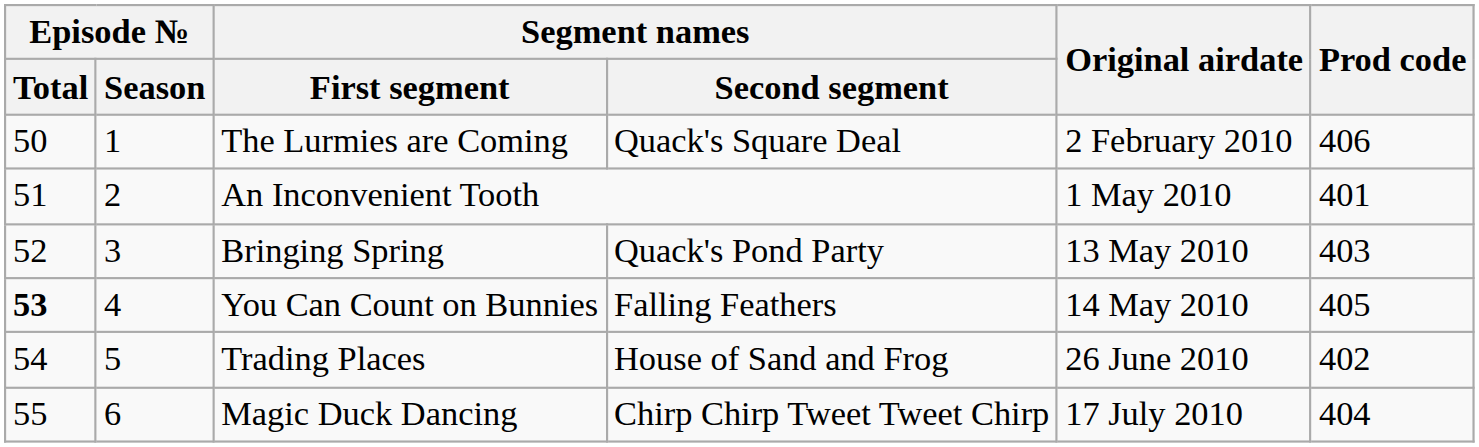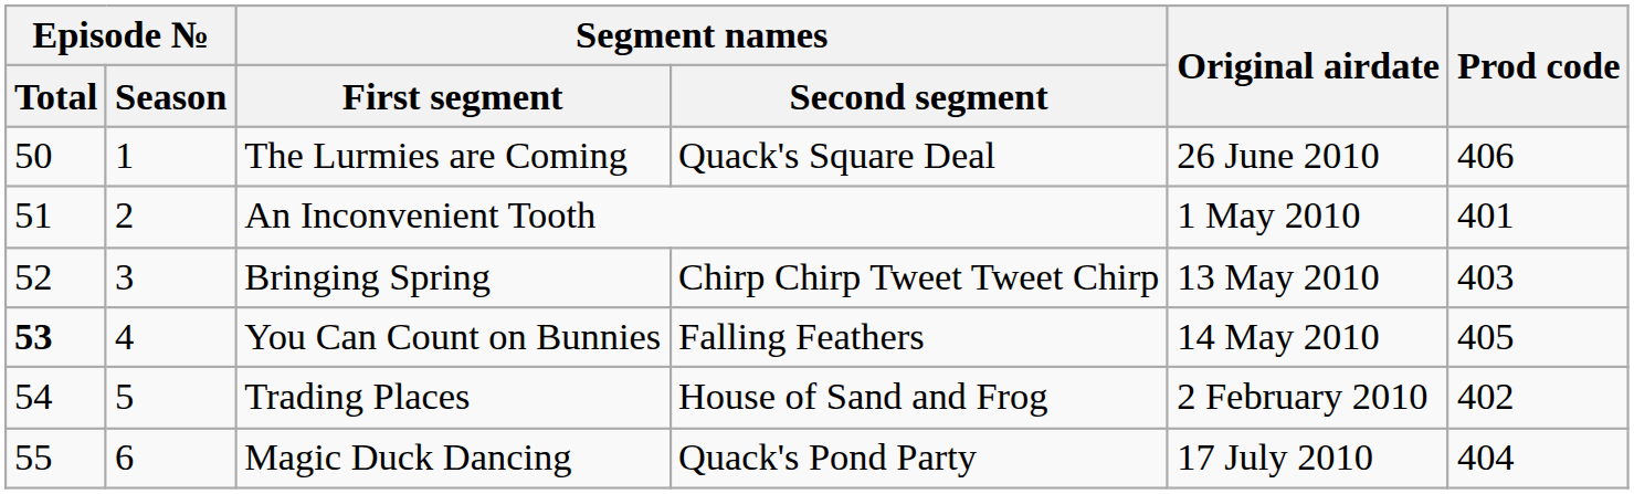The Lurmies are Coming | Original airdate: 2 February 2010 -> 26 June 2010
Bringing Spring | Segment names / Second segment: Quack's Pond Party -> Chirp Chirp Tweet Tweet Chirp
Trading Places | Original airdate: 26 June 2010 -> 2 February 2010
Magic Duck Dancing | Segment names / Second segment: Chirp Chirp Tweet Tweet Chirp -> Quack's Pond Party
